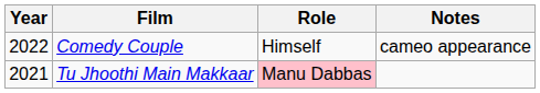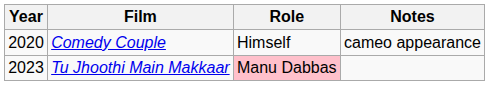Comedy Couple | Year: 2022 -> 2020
Tu Jhoothi Main Makkaar | Year: 2021 -> 2023
